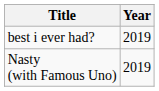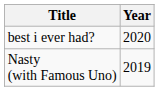best i ever had? | Year: 2019 -> 2020
